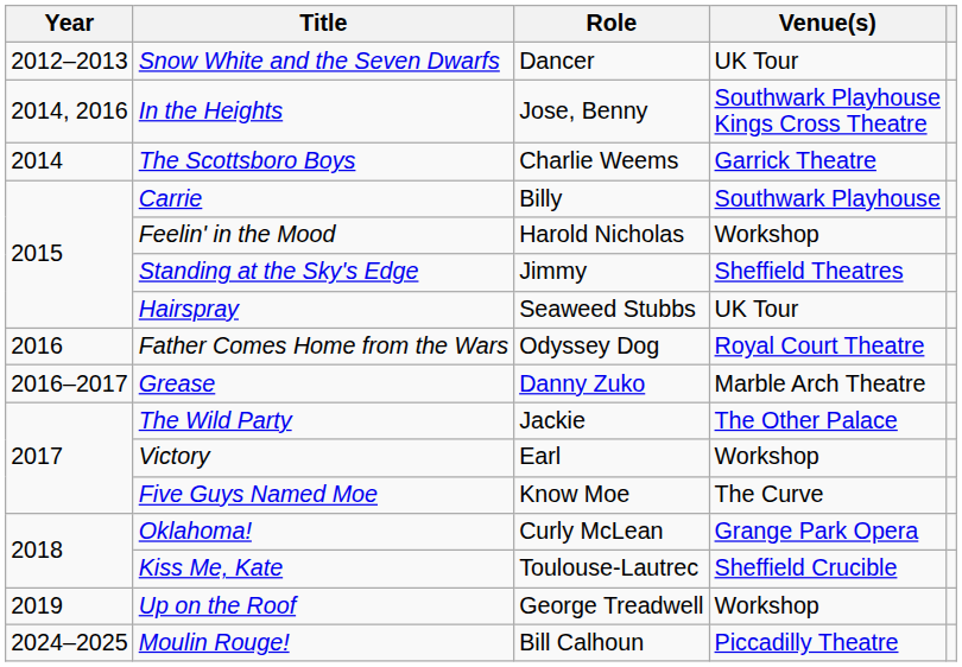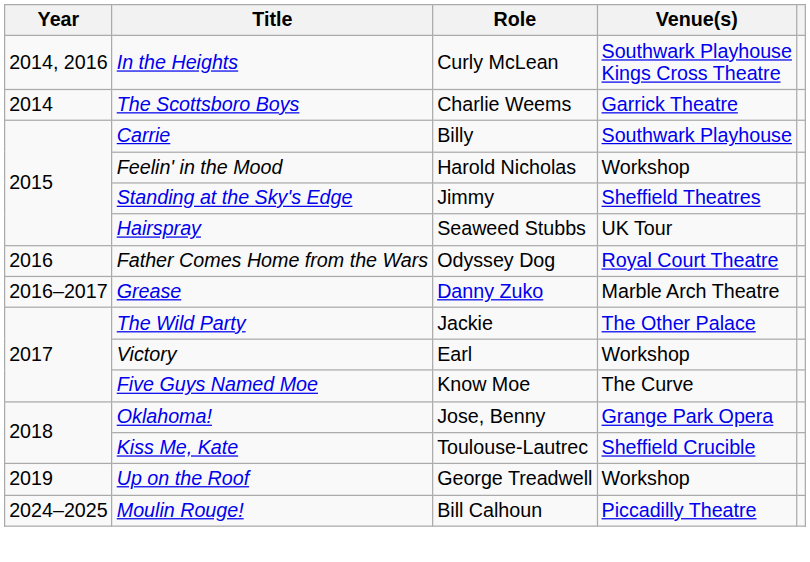- row: 2012–2013 | Snow White and the Seven Dwarfs | Dancer | UK Tour
In the Heights | Role: Jose, Benny -> Curly McLean
Oklahoma! | Role: Curly McLean -> Jose, Benny
